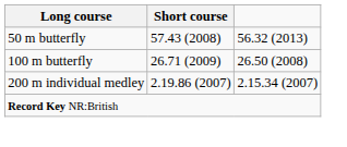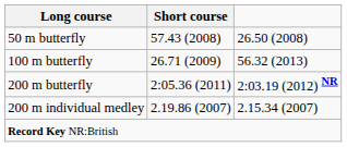50 m butterfly | column 3: 56.32 (2013) -> 26.50 (2008)
100 m butterfly | column 3: 26.50 (2008) -> 56.32 (2013)
+ row: 200 m butterfly | 2:05.36 (2011) | 2:03.19 (2012) NR
